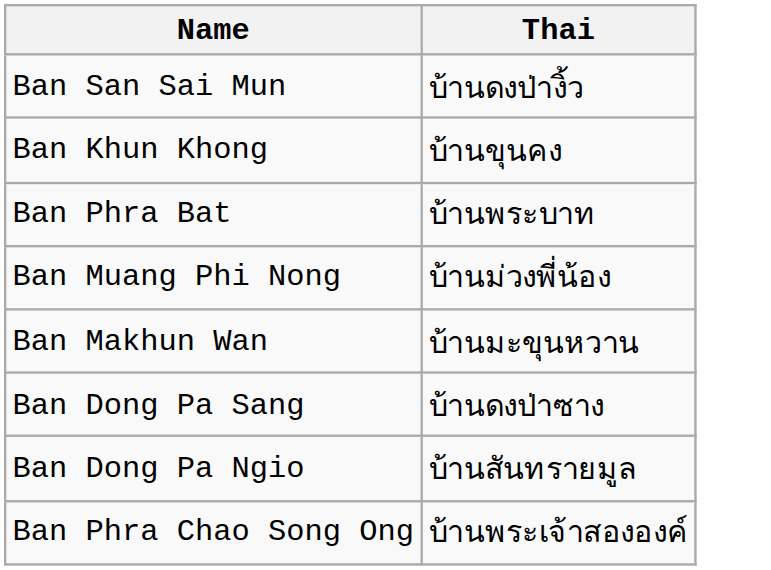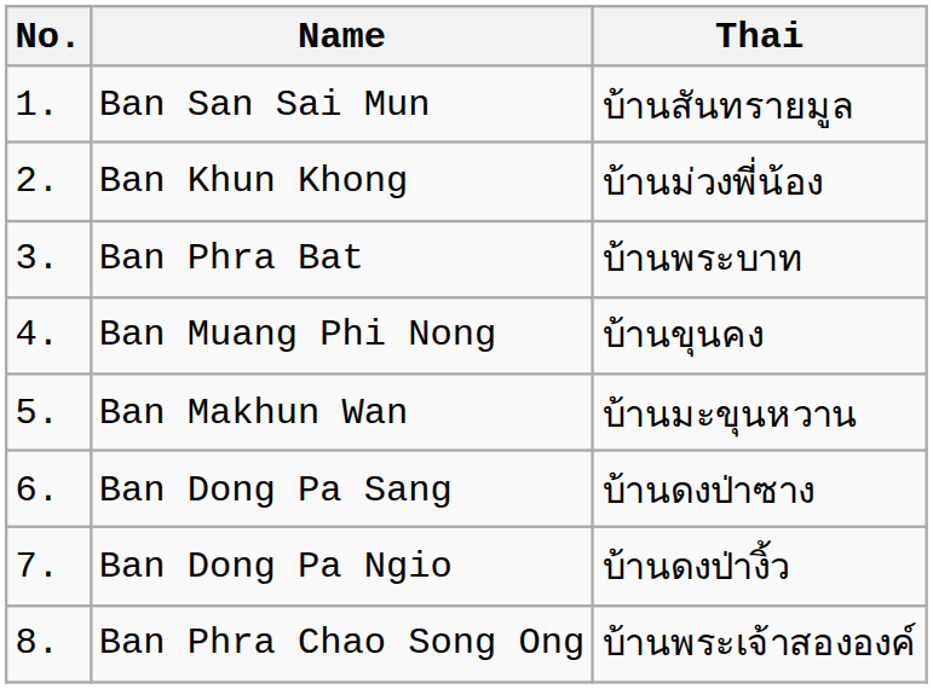+ column: No. | 1. | 2. | 3. | 4. | 5. | 6. | 7. | 8.
Ban San Sai Mun | Thai: บ้านดงป่างิ้ว -> บ้านสันทรายมูล
Ban Khun Khong | Thai: บ้านขุนคง -> บ้านม่วงพี่น้อง
Ban Muang Phi Nong | Thai: บ้านม่วงพี่น้อง -> บ้านขุนคง
Ban Dong Pa Ngio | Thai: บ้านสันทรายมูล -> บ้านดงป่างิ้ว
